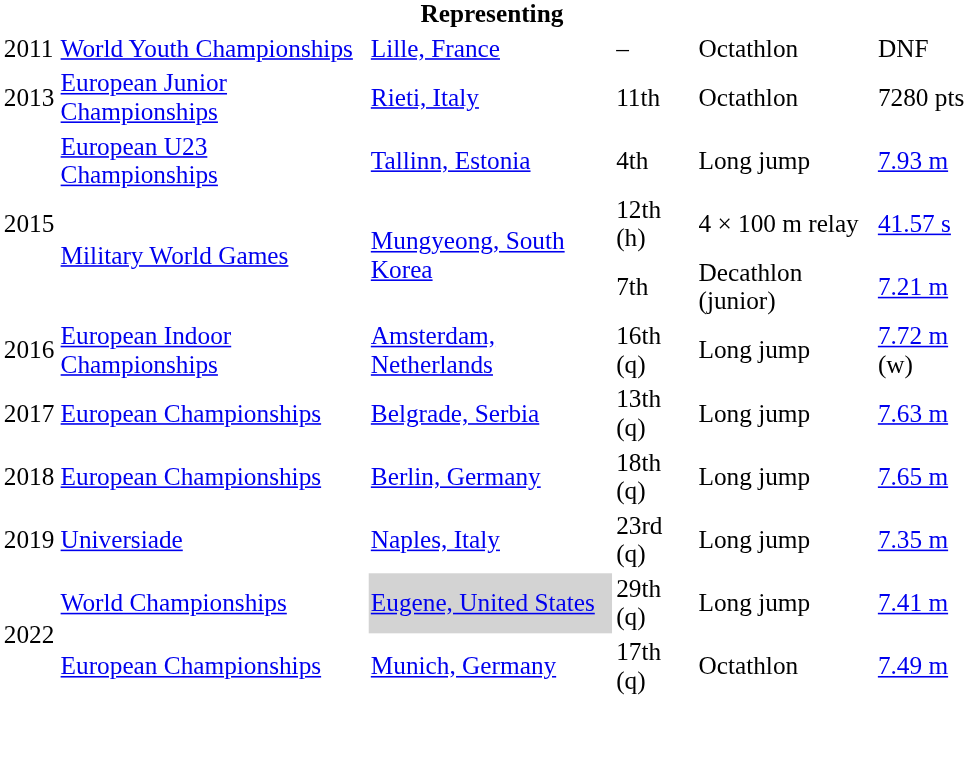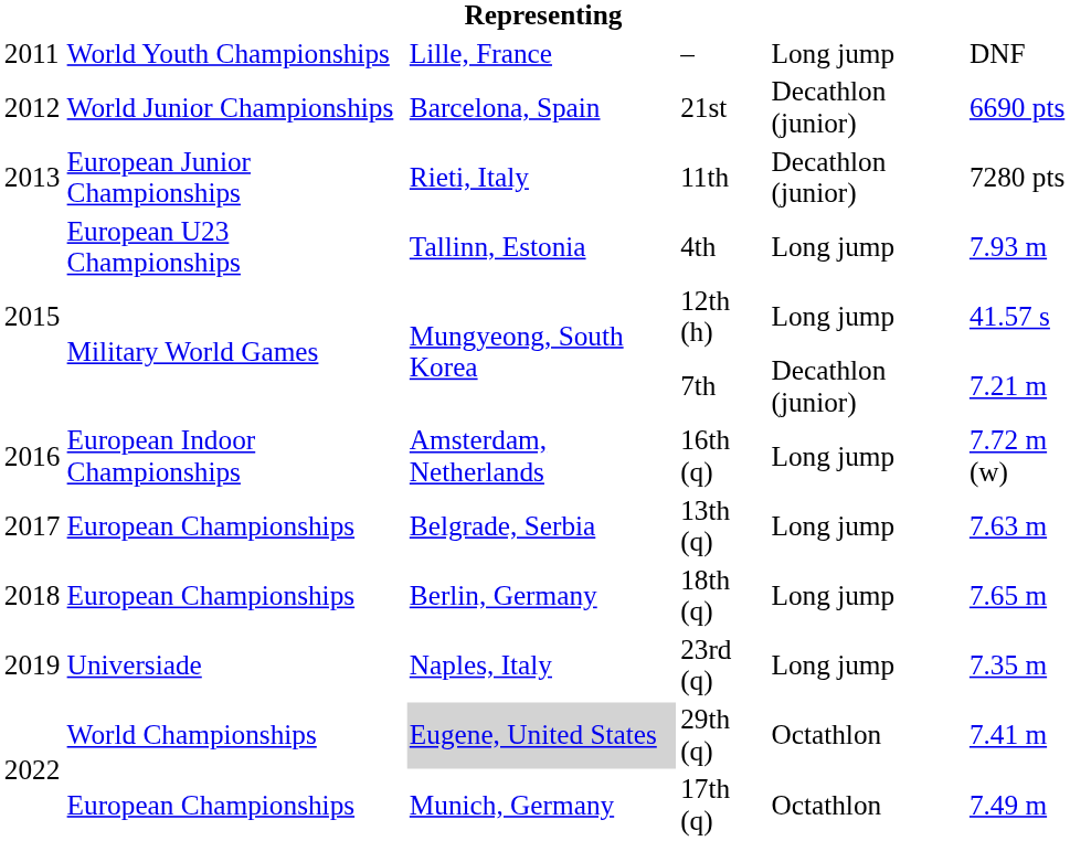– | column 5: Octathlon -> Long jump
+ row: 2012 | World Junior Championships | Barcelona, Spain | 21st | Decathlon (junior) | 6690 pts
11th | column 5: Octathlon -> Decathlon (junior)
12th (h) | column 5: 4 × 100 m relay -> Long jump
29th (q) | column 5: Long jump -> Octathlon
